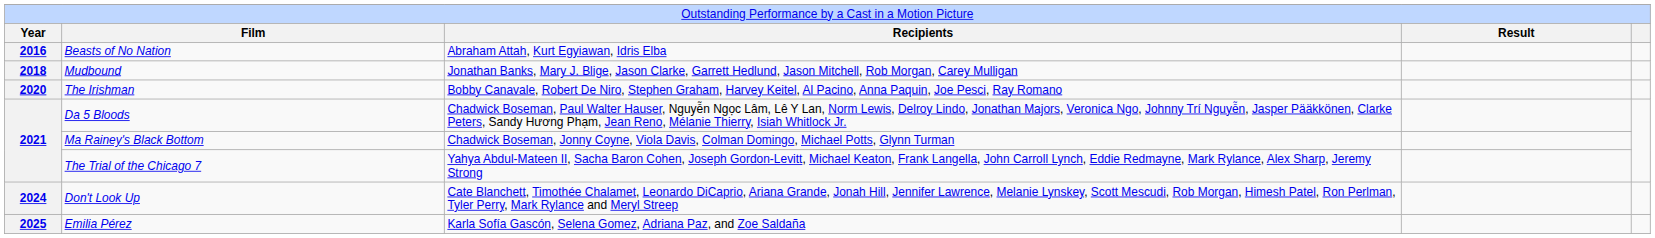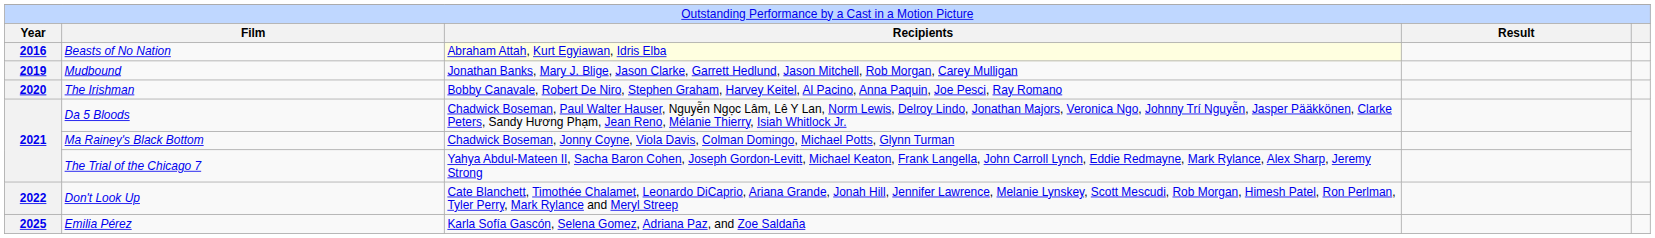Beasts of No Nation | column 3: no background -> lightyellow background
Mudbound | column 1: 2018 -> 2019
Don't Look Up | column 1: 2024 -> 2022
